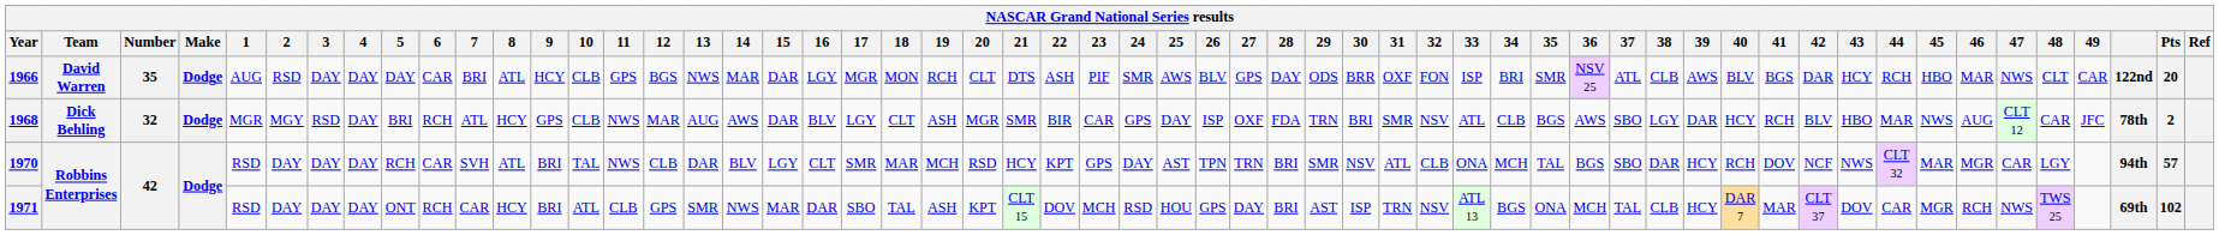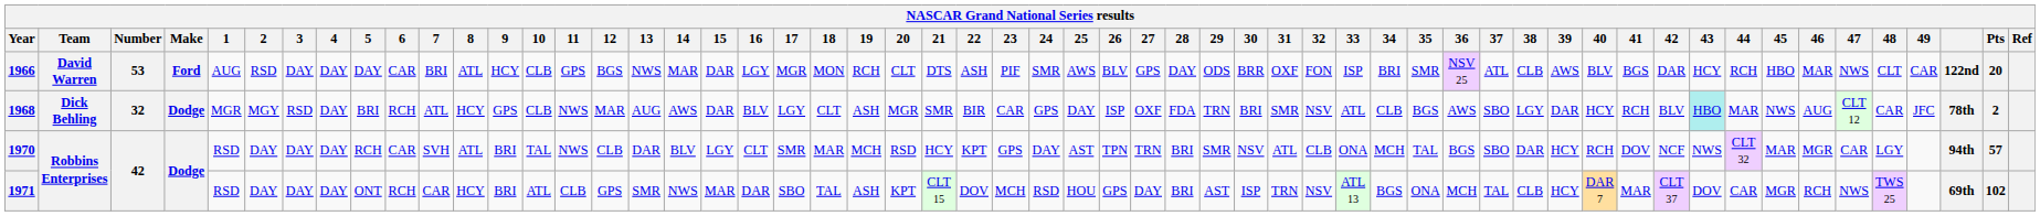1966 | Number: 35 -> 53
1966 | Make: Dodge -> Ford
1968 | 43: no background -> paleturquoise background
